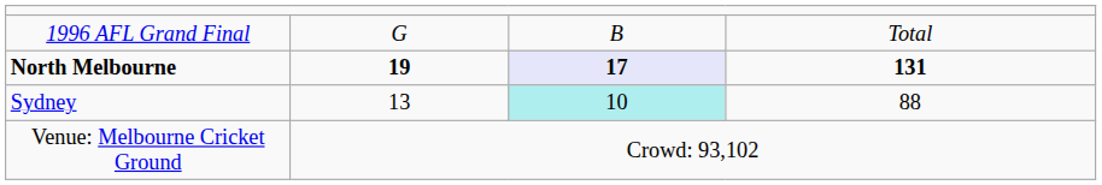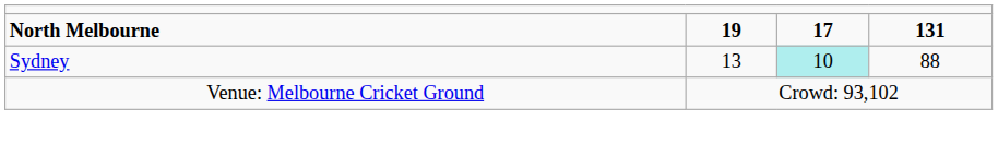- row: 1996 AFL Grand Final | G | B | Total
North Melbourne | column 3: lavender background -> no background
